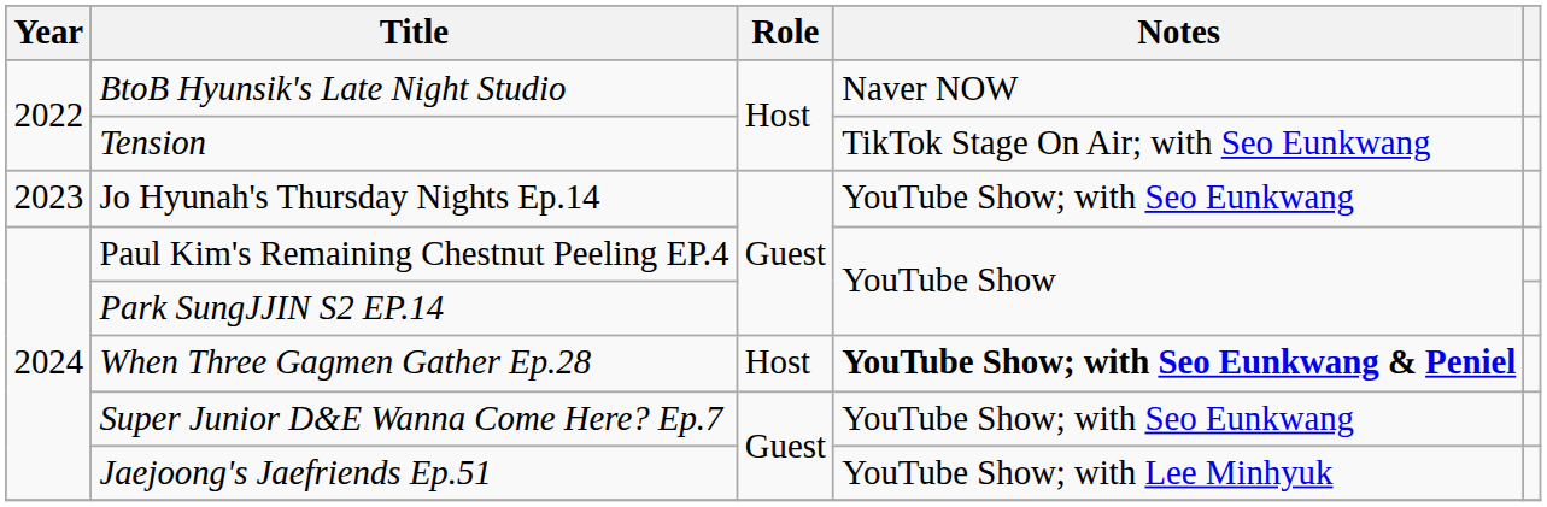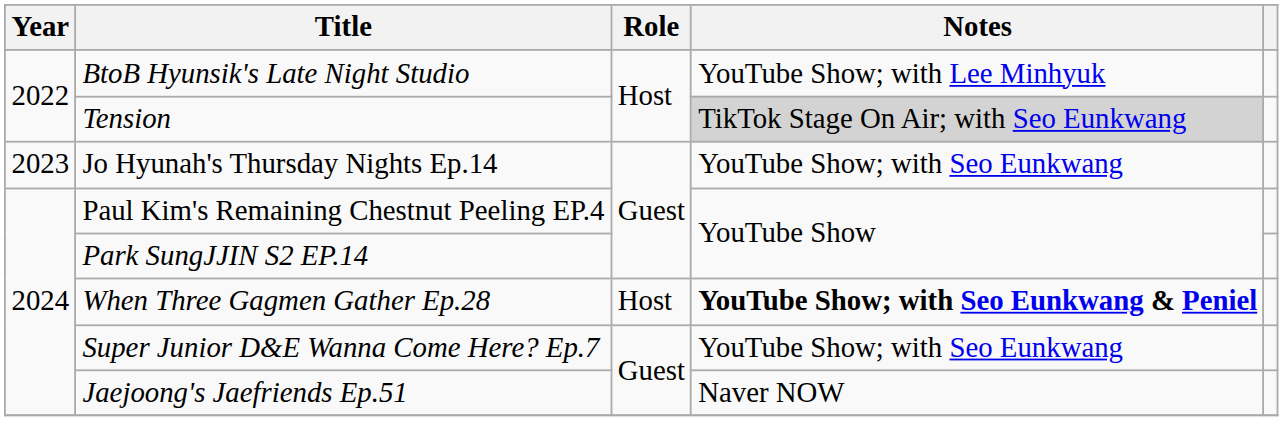BtoB Hyunsik's Late Night Studio | Notes: Naver NOW -> YouTube Show; with Lee Minhyuk
Tension | Notes: no background -> lightgrey background
Jaejoong's Jaefriends Ep.51 | Notes: YouTube Show; with Lee Minhyuk -> Naver NOW
